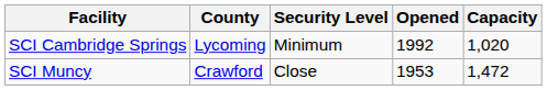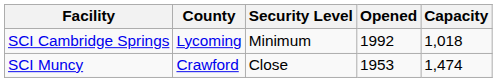SCI Cambridge Springs | Capacity: 1,020 -> 1,018
SCI Muncy | Capacity: 1,472 -> 1,474
